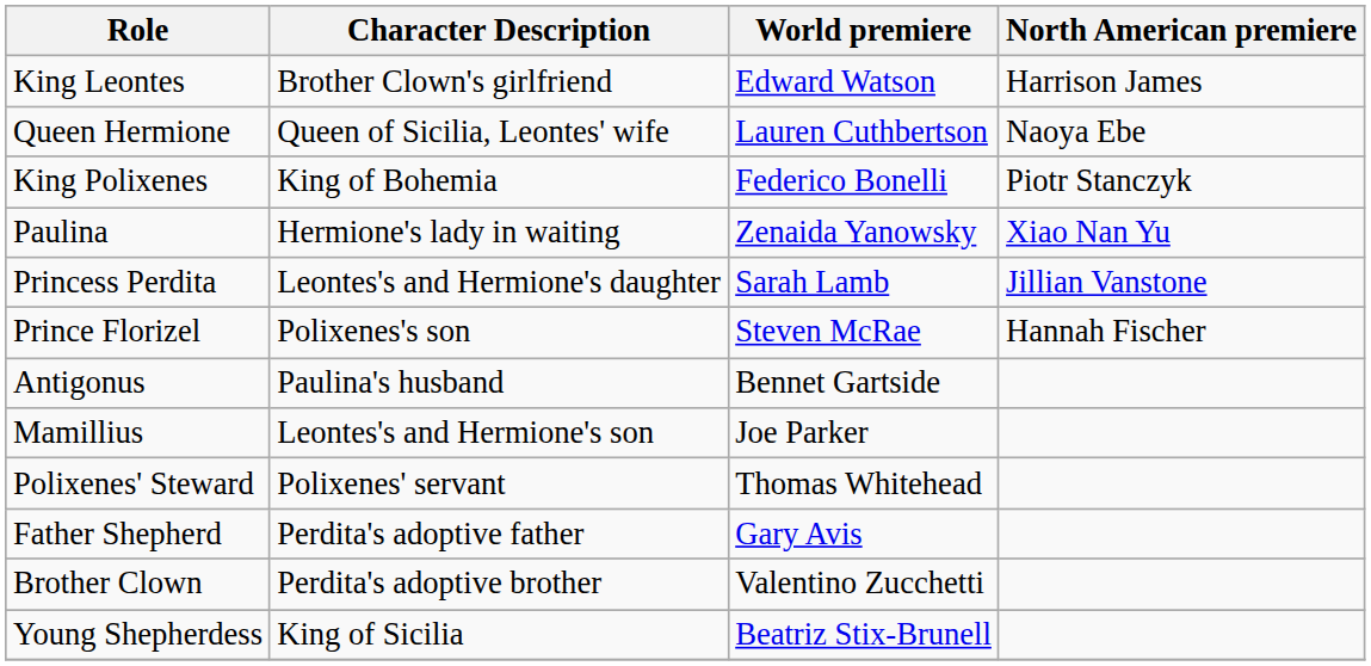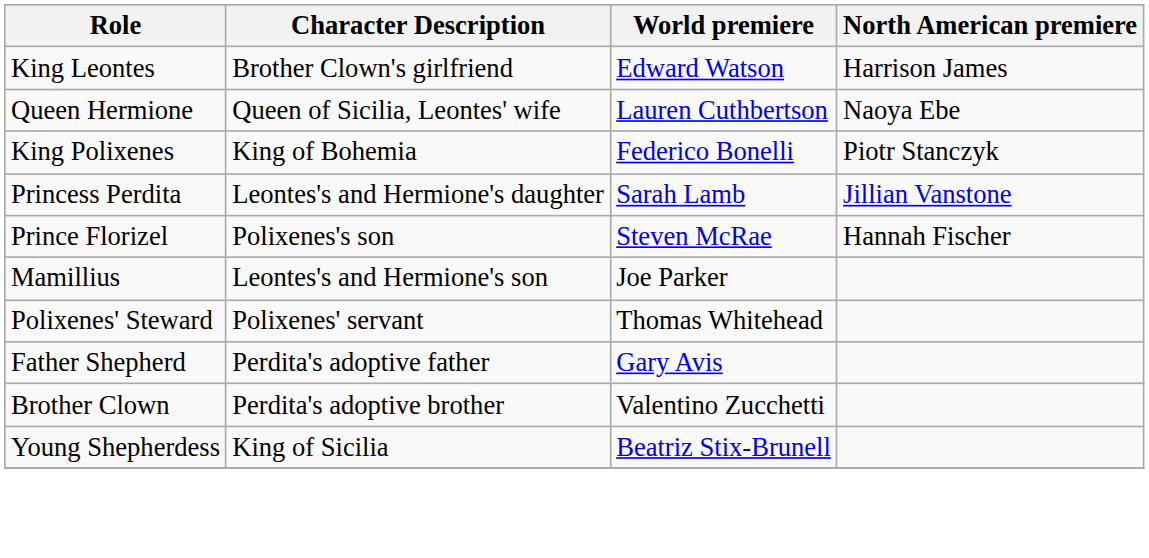- row: Paulina | Hermione's lady in waiting | Zenaida Yanowsky | Xiao Nan Yu
- row: Antigonus | Paulina's husband | Bennet Gartside
